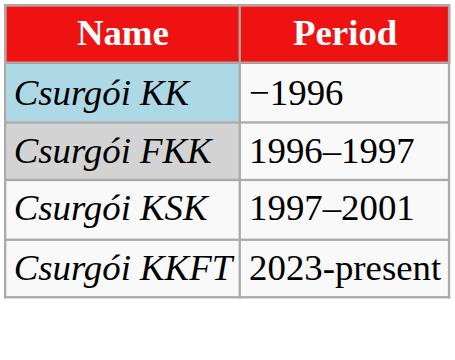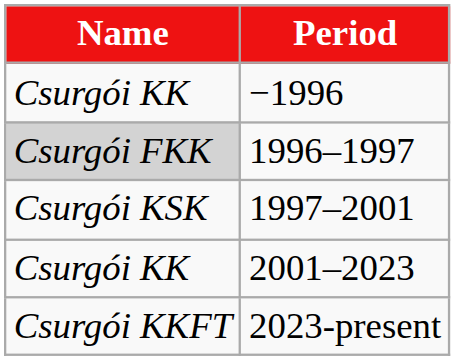−1996 | Name: lightblue background -> no background
+ row: Csurgói KK | 2001–2023
